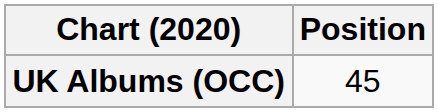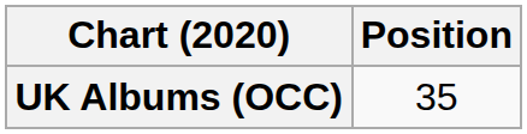UK Albums (OCC) | Position: 45 -> 35
